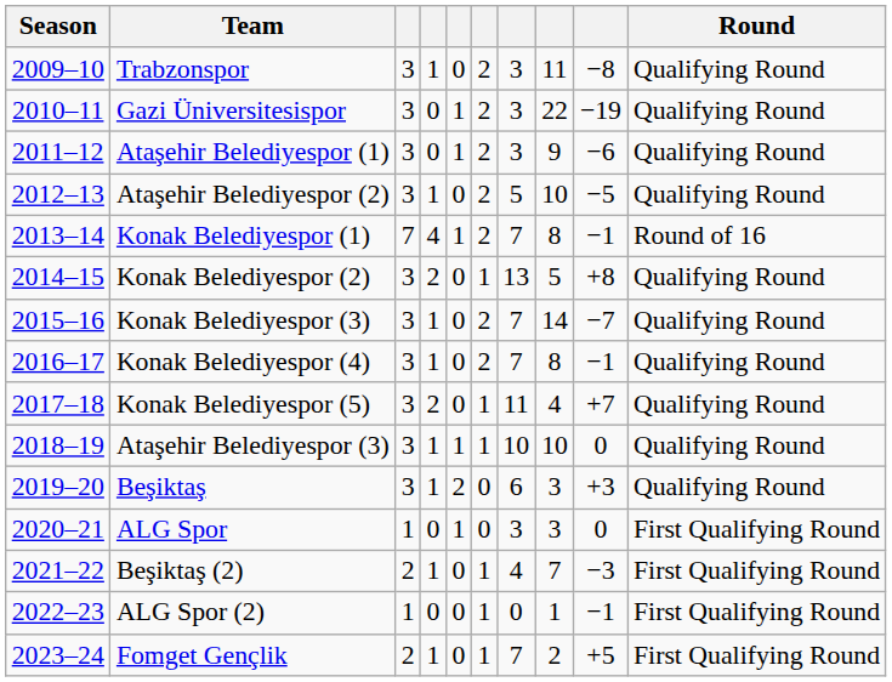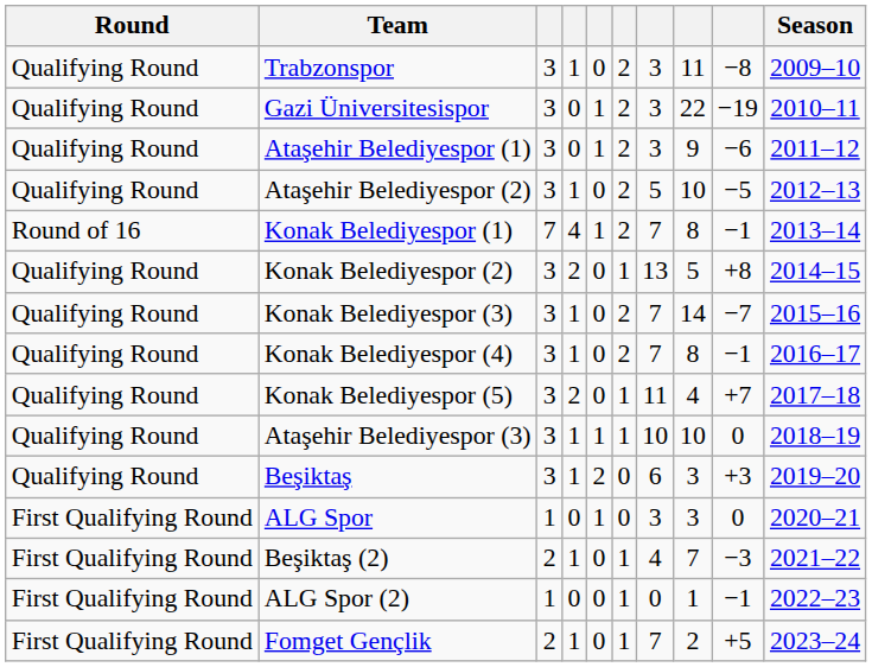columns swapped: Season <-> Round
